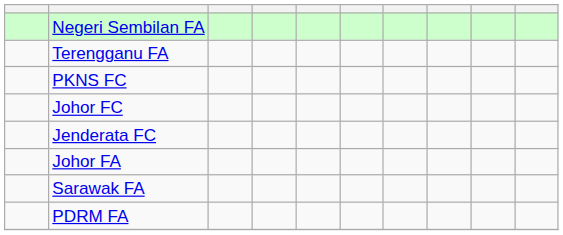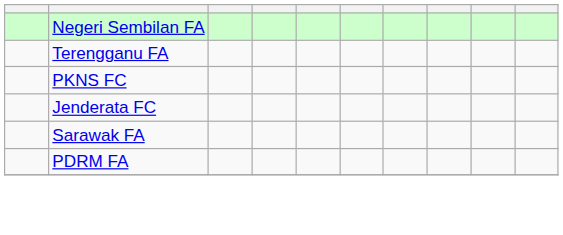- row: Johor FC
- row: Johor FA
